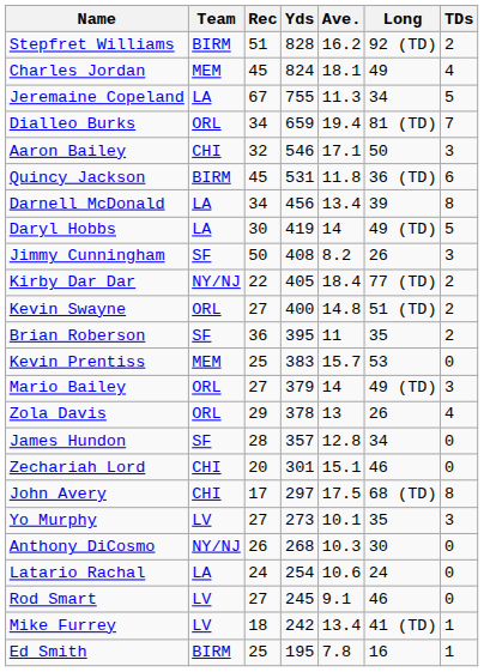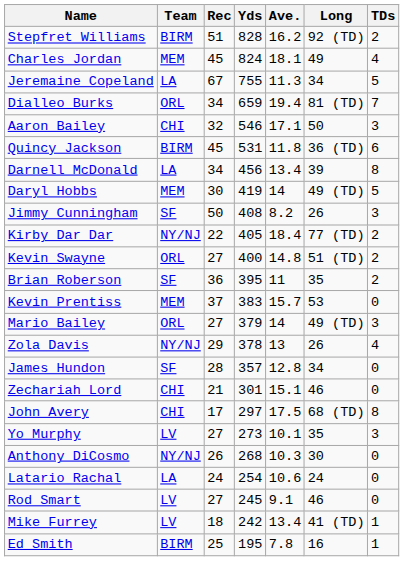Daryl Hobbs | Team: LA -> MEM
Kevin Prentiss | Rec: 25 -> 37
Zola Davis | Team: ORL -> NY/NJ
Zechariah Lord | Rec: 20 -> 21
